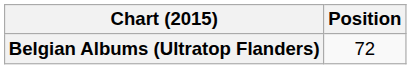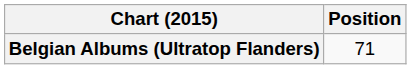Belgian Albums (Ultratop Flanders) | Position: 72 -> 71
